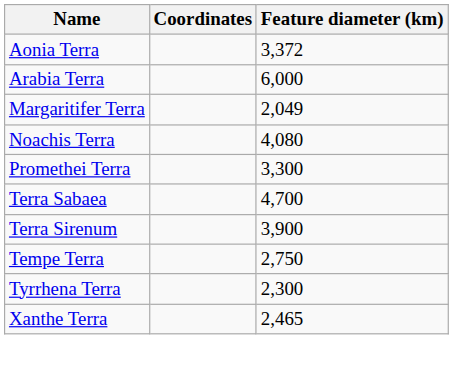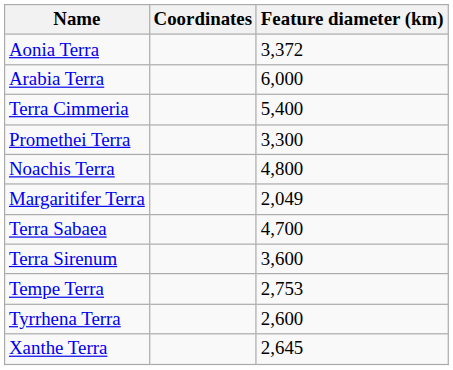+ row: Terra Cimmeria | 5,400
rows swapped: Margaritifer Terra <-> Promethei Terra
Noachis Terra | Feature diameter (km): 4,080 -> 4,800
Terra Sirenum | Feature diameter (km): 3,900 -> 3,600
Tempe Terra | Feature diameter (km): 2,750 -> 2,753
Tyrrhena Terra | Feature diameter (km): 2,300 -> 2,600
Xanthe Terra | Feature diameter (km): 2,465 -> 2,645
